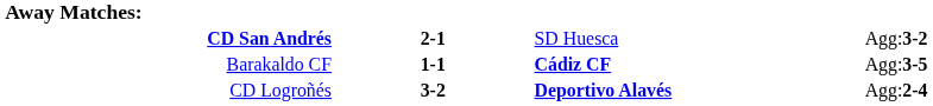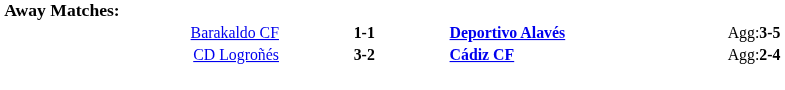- row: CD San Andrés | 2-1 | SD Huesca | Agg:3-2
Barakaldo CF | column 3: Cádiz CF -> Deportivo Alavés
CD Logroñés | column 3: Deportivo Alavés -> Cádiz CF
